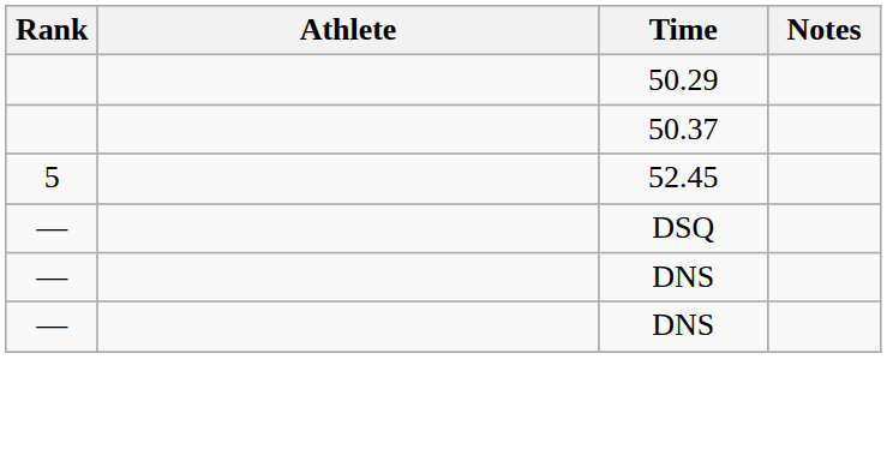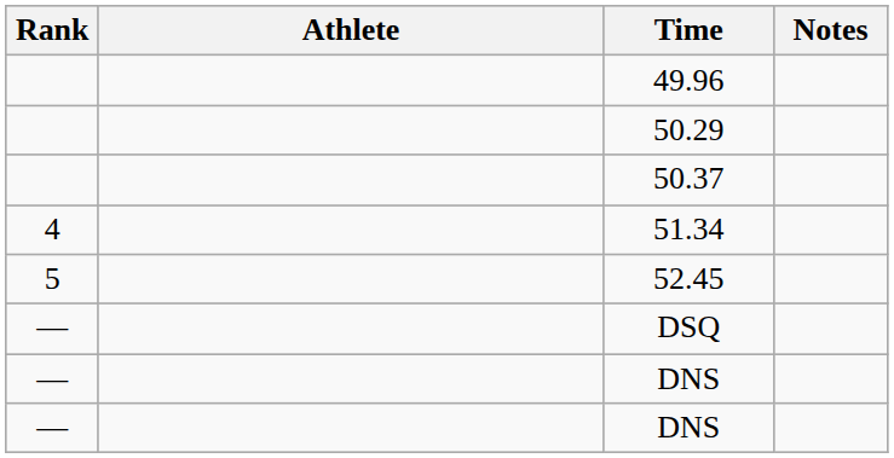+ row: 49.96
+ row: 4 | 51.34
